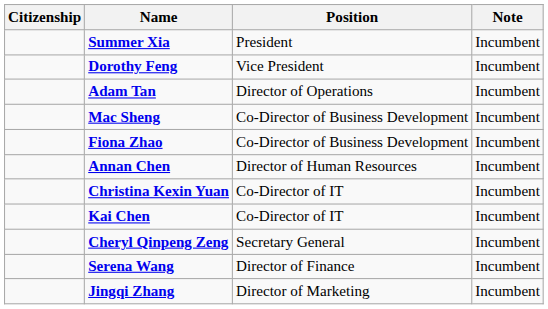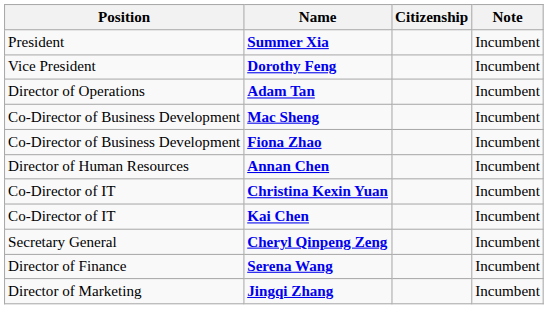columns swapped: Position <-> Citizenship
